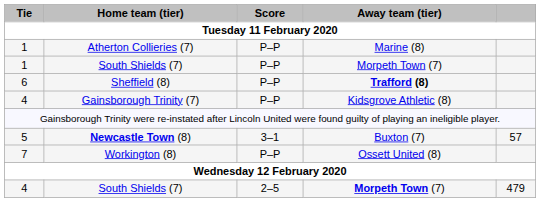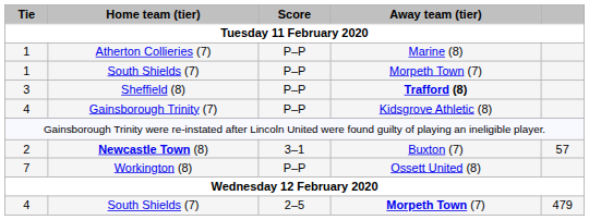Sheffield (8) | Tie: 6 -> 3
Newcastle Town (8) | Tie: 5 -> 2
